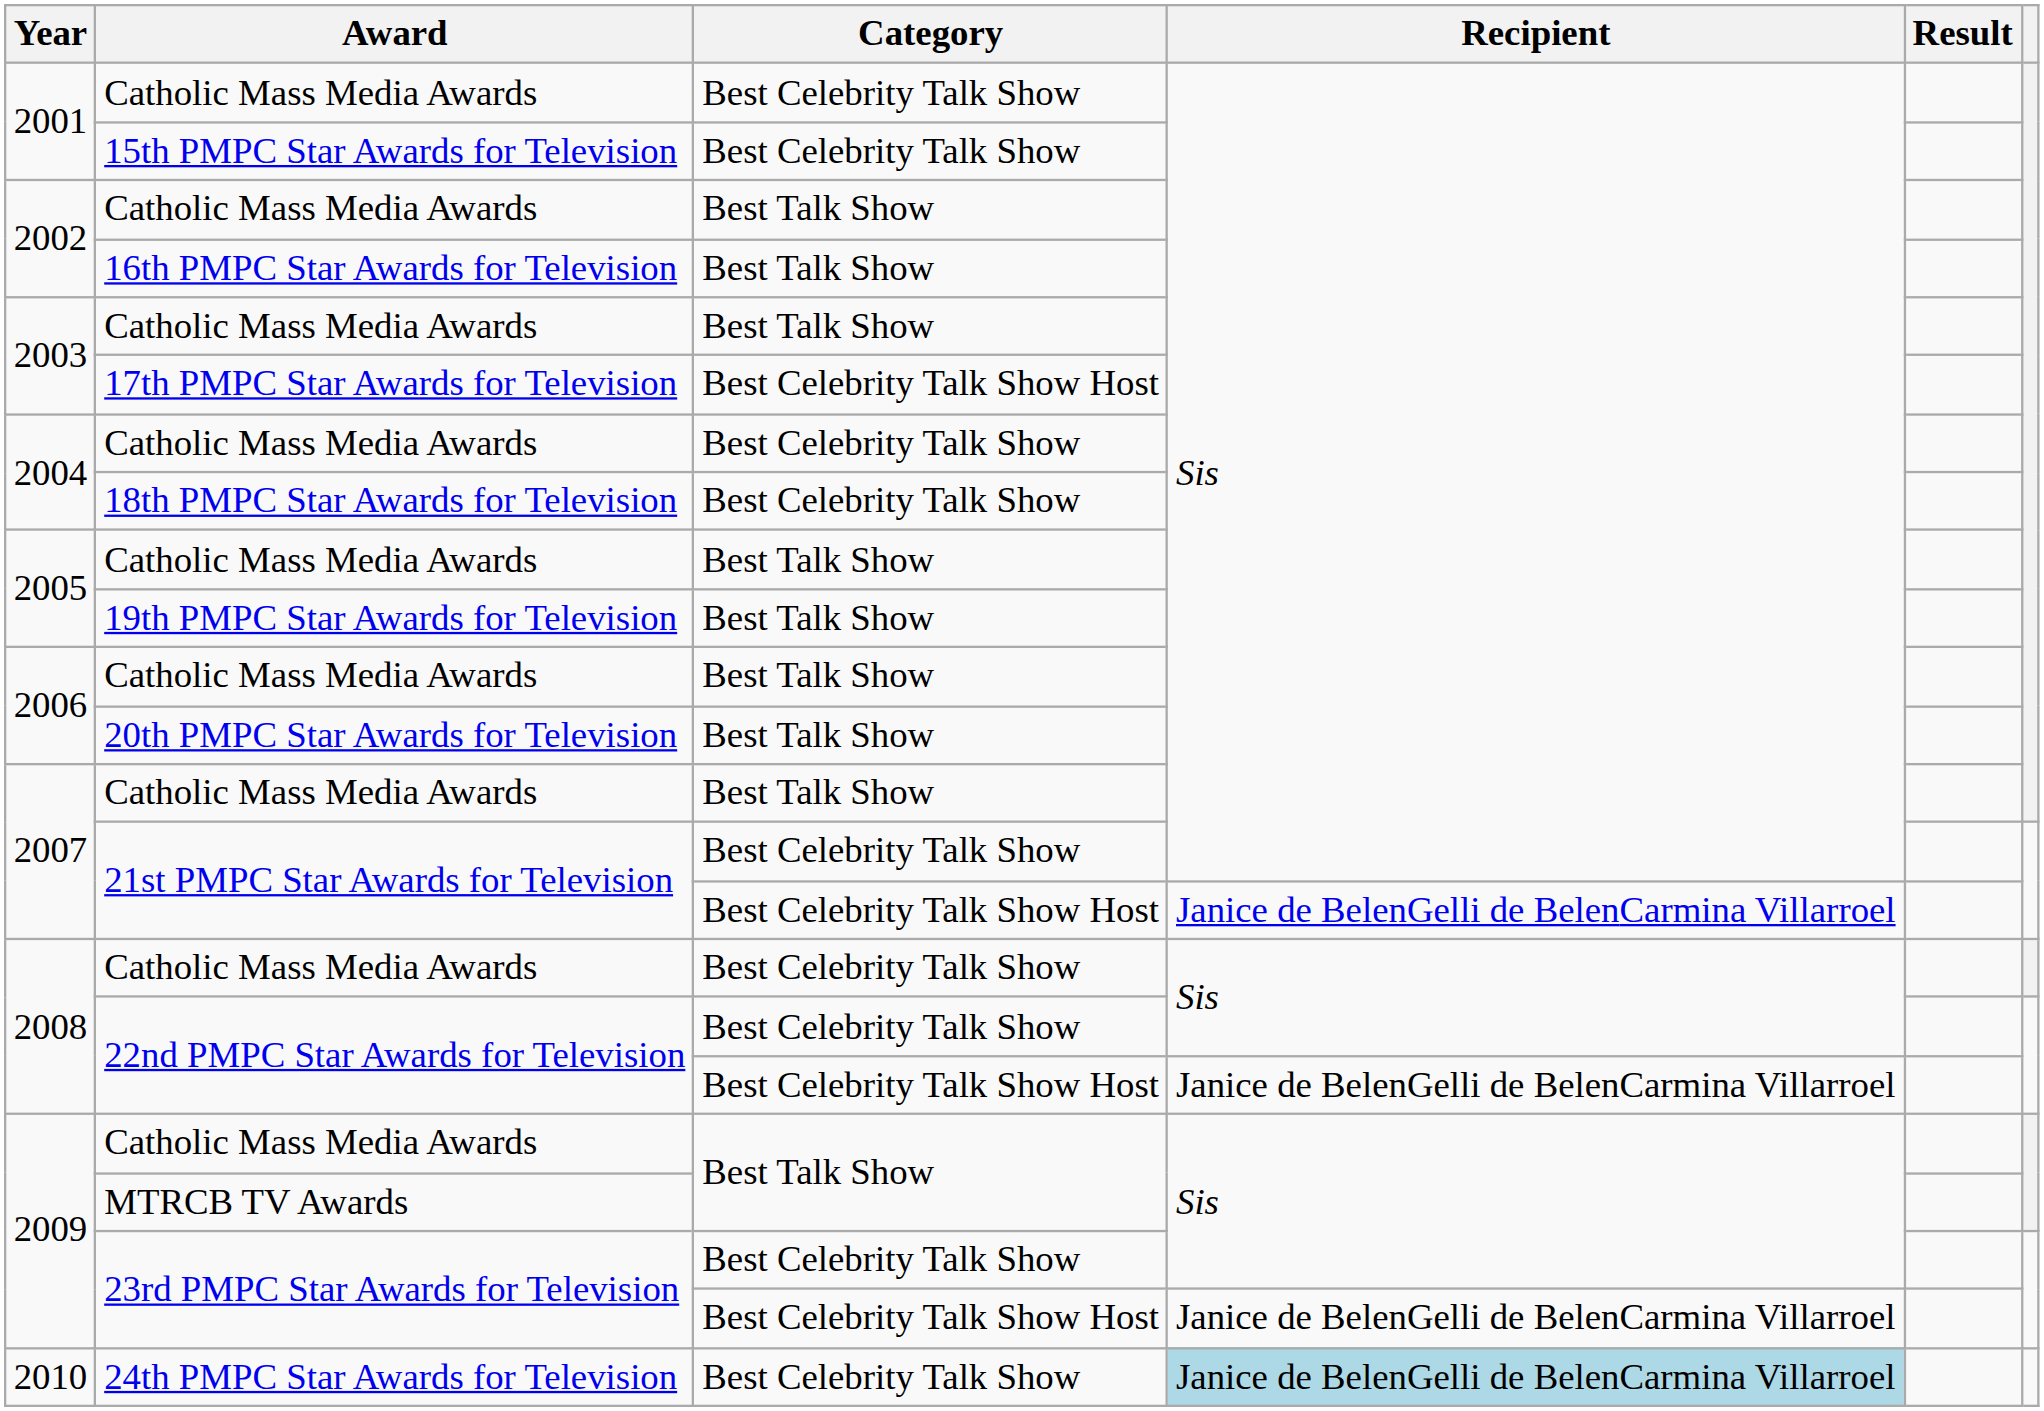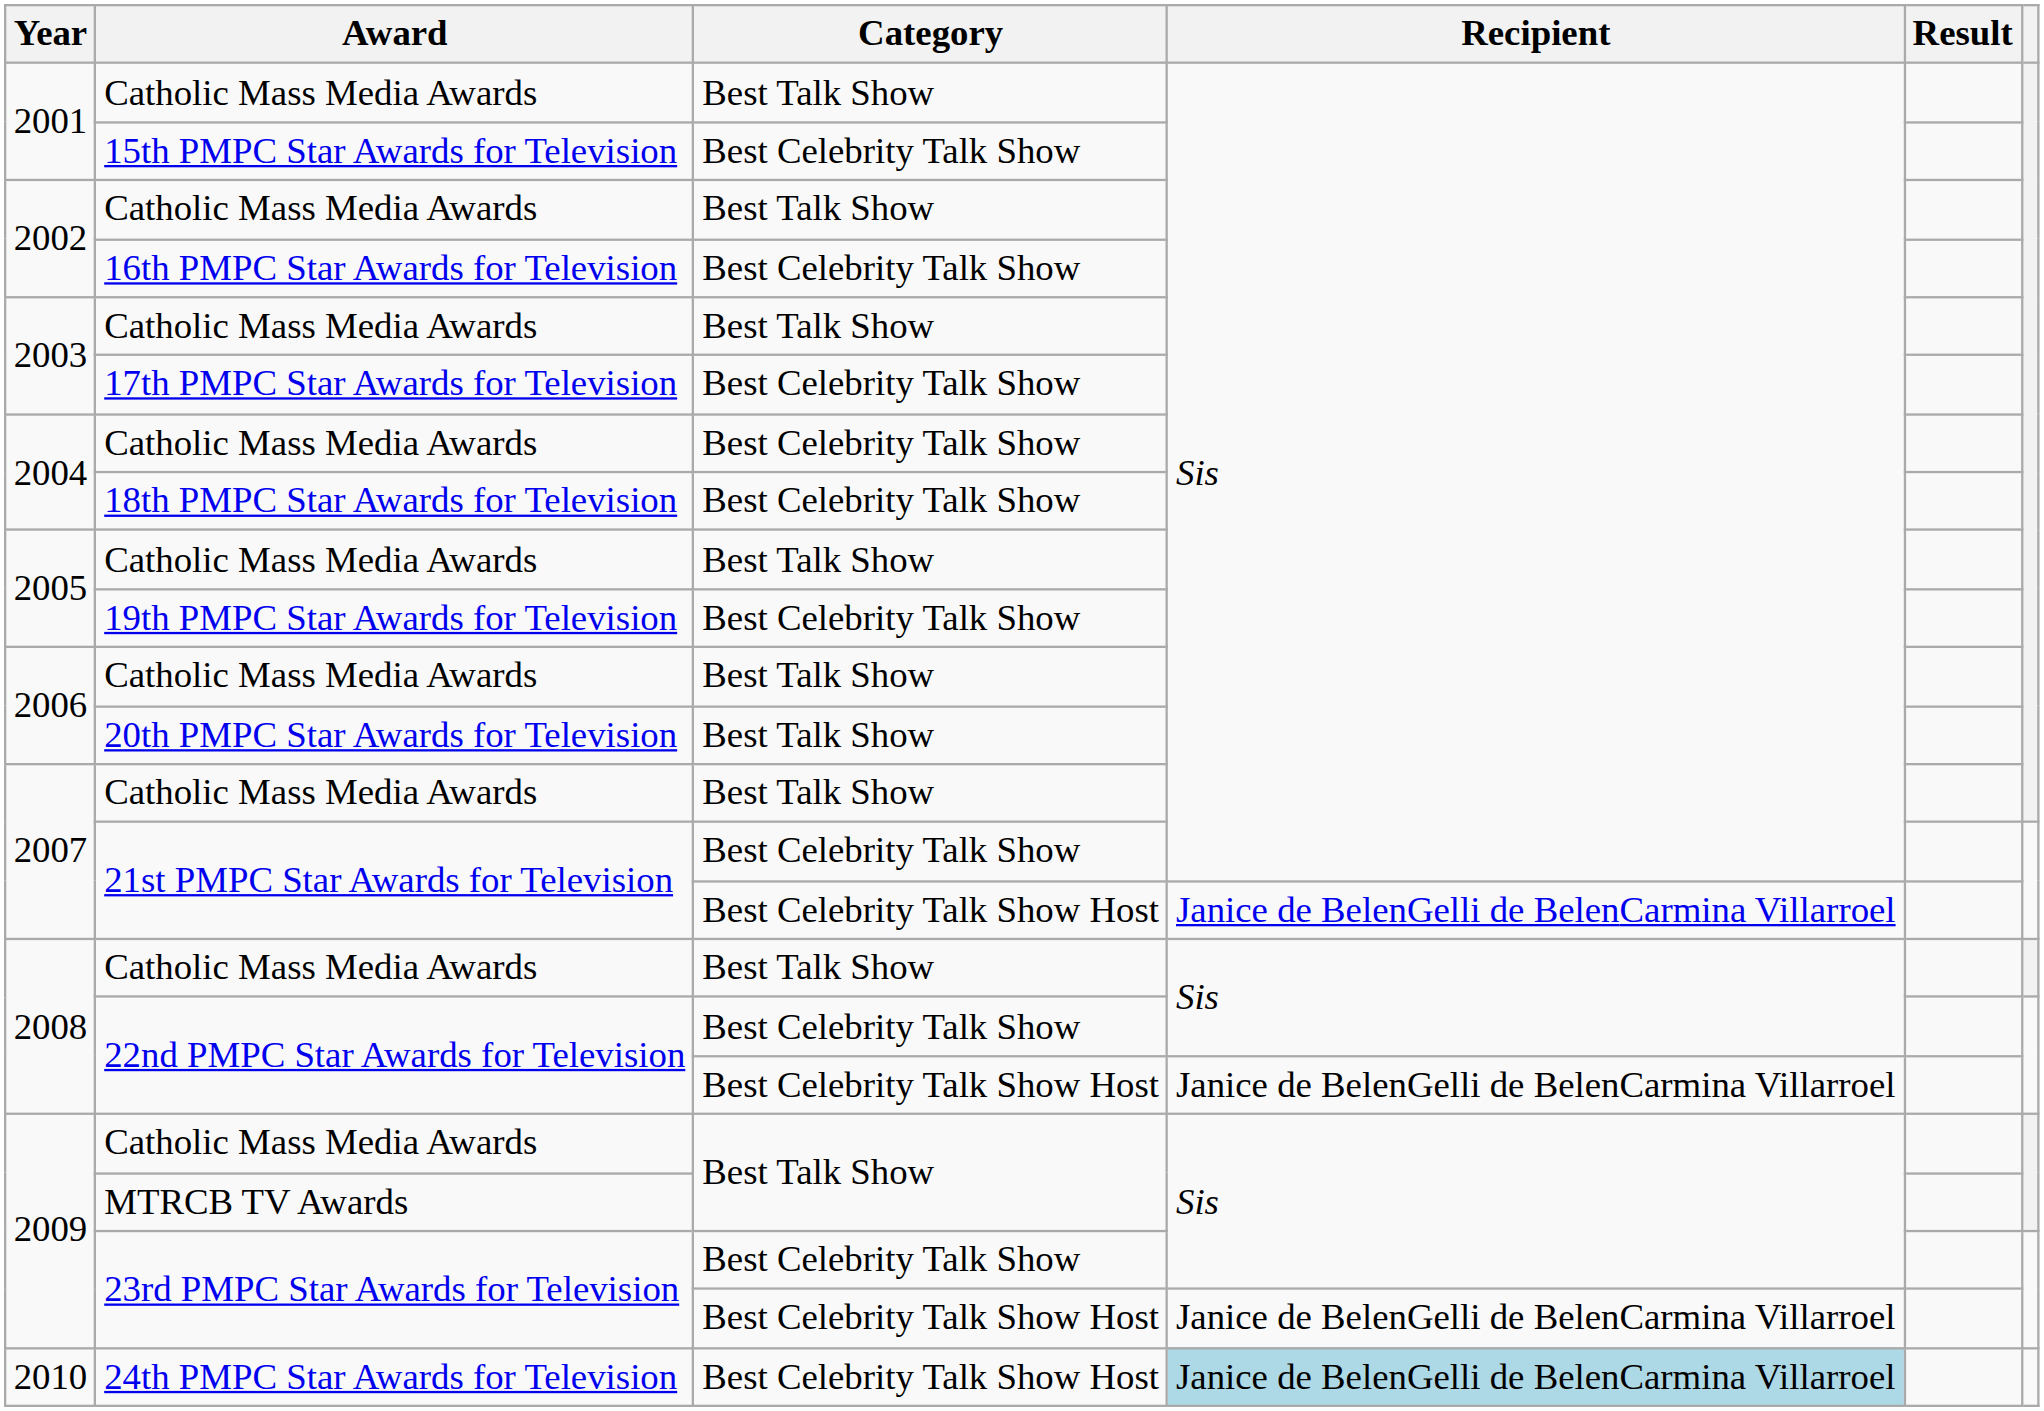2001 / Catholic Mass Media Awards | Category: Best Celebrity Talk Show -> Best Talk Show
16th PMPC Star Awards for Television | Category: Best Talk Show -> Best Celebrity Talk Show
17th PMPC Star Awards for Television | Category: Best Celebrity Talk Show Host -> Best Celebrity Talk Show
19th PMPC Star Awards for Television | Category: Best Talk Show -> Best Celebrity Talk Show
2008 / Catholic Mass Media Awards | Category: Best Celebrity Talk Show -> Best Talk Show
24th PMPC Star Awards for Television | Category: Best Celebrity Talk Show -> Best Celebrity Talk Show Host
